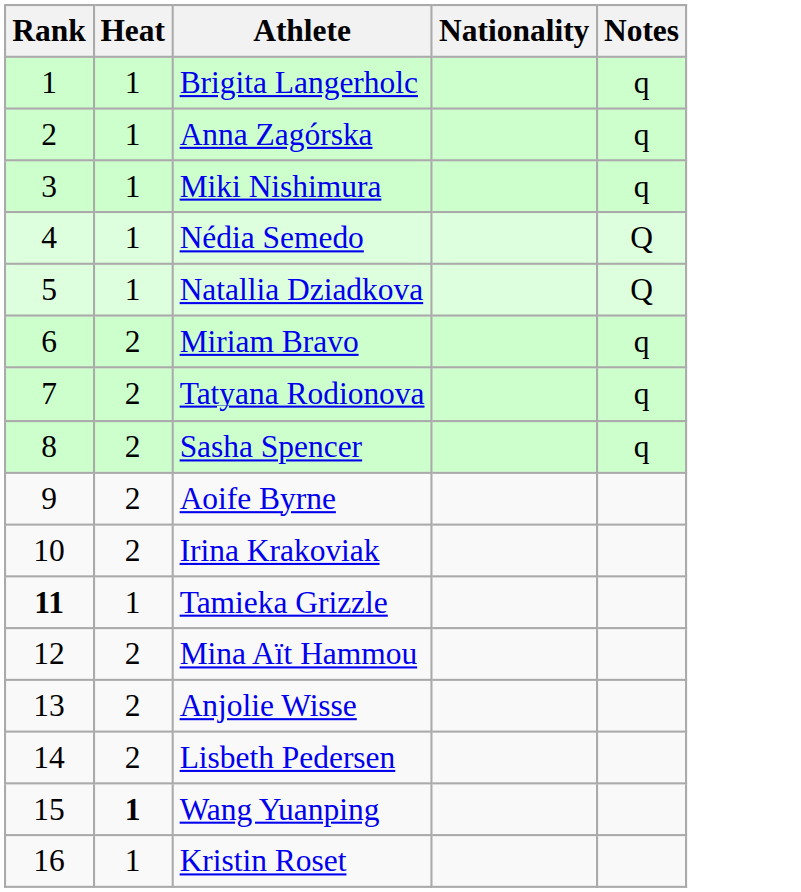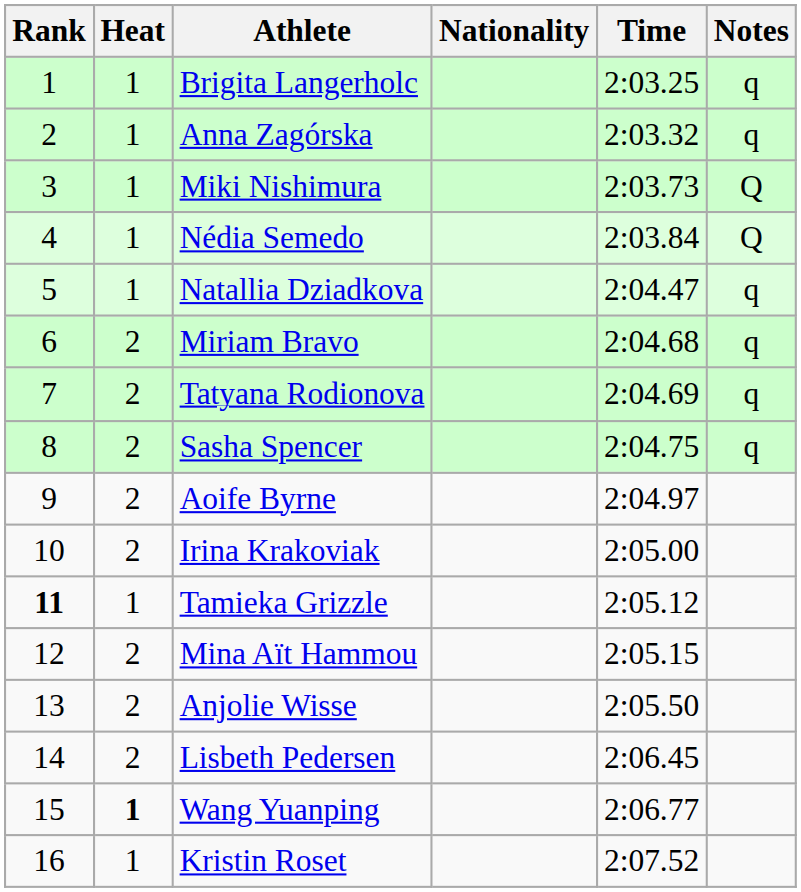+ column: Time | 2:03.25 | 2:03.32 | 2:03.73 | 2:03.84 | 2:04.47 | 2:04.68 | 2:04.69 | 2:04.75 | 2:04.97 | 2:05.00 | 2:05.12 | 2:05.15 | 2:05.50 | 2:06.45 | 2:06.77 | 2:07.52
Miki Nishimura | Notes: q -> Q
Natallia Dziadkova | Notes: Q -> q
